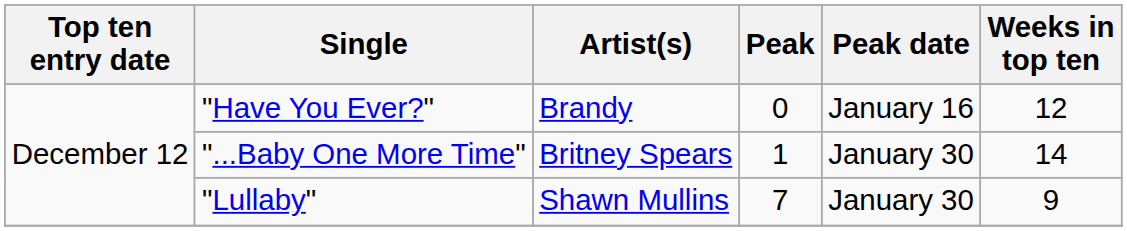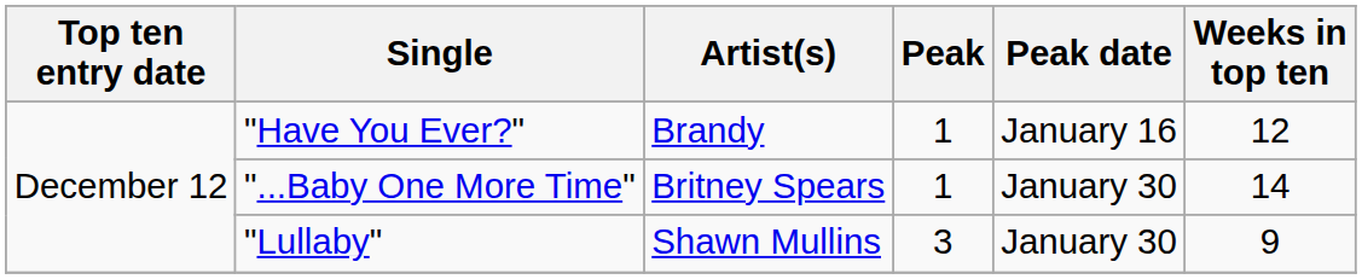"Have You Ever?" | Peak: 0 -> 1
"Lullaby" | Peak: 7 -> 3
